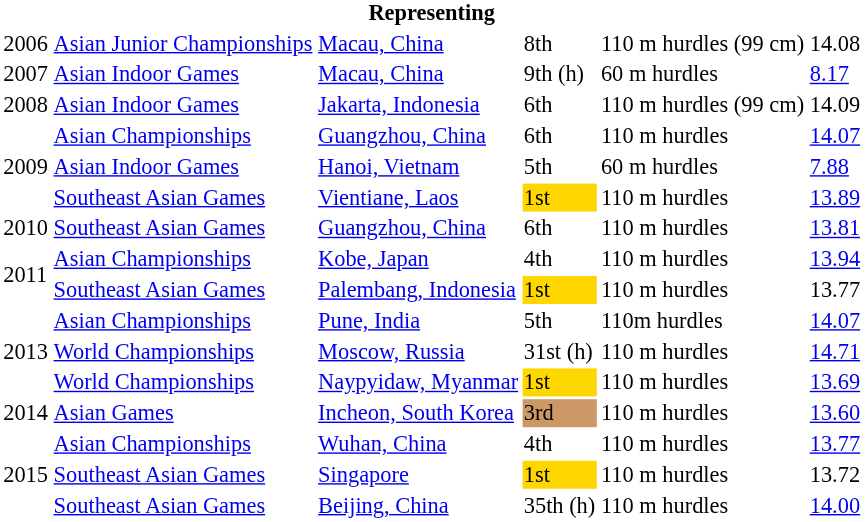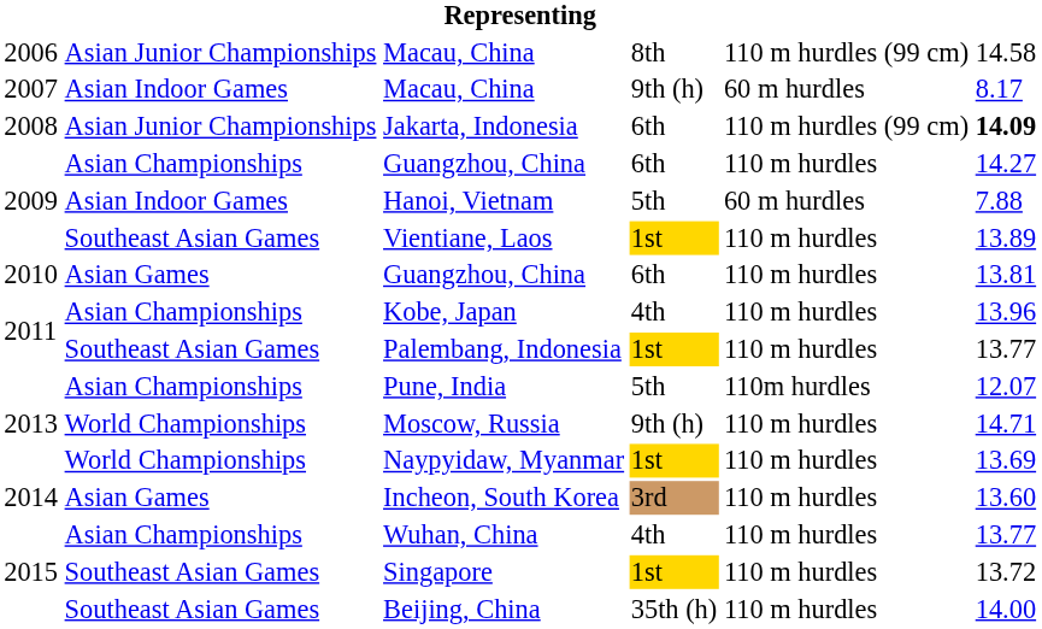2006 / Macau, China | column 6: 14.08 -> 14.58
Jakarta, Indonesia | column 2: Asian Indoor Games -> Asian Junior Championships
Jakarta, Indonesia | column 6: normal -> bold
2009 / Guangzhou, China | column 6: 14.07 -> 14.27
2010 / Guangzhou, China | column 2: Southeast Asian Games -> Asian Games
Kobe, Japan | column 6: 13.94 -> 13.96
Pune, India | column 6: 14.07 -> 12.07
Moscow, Russia | column 4: 31st (h) -> 9th (h)
